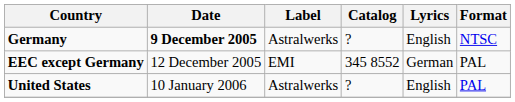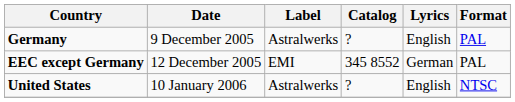Germany | Date: bold -> normal
Germany | Format: NTSC -> PAL
United States | Format: PAL -> NTSC
